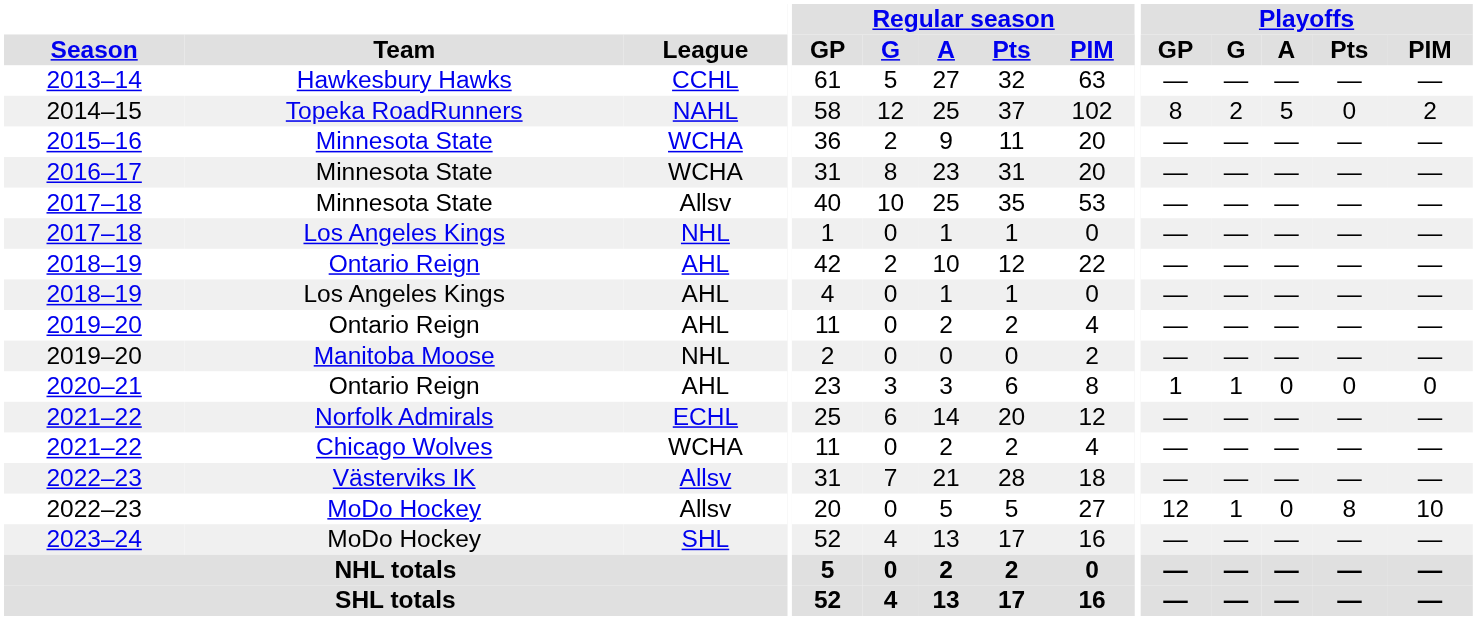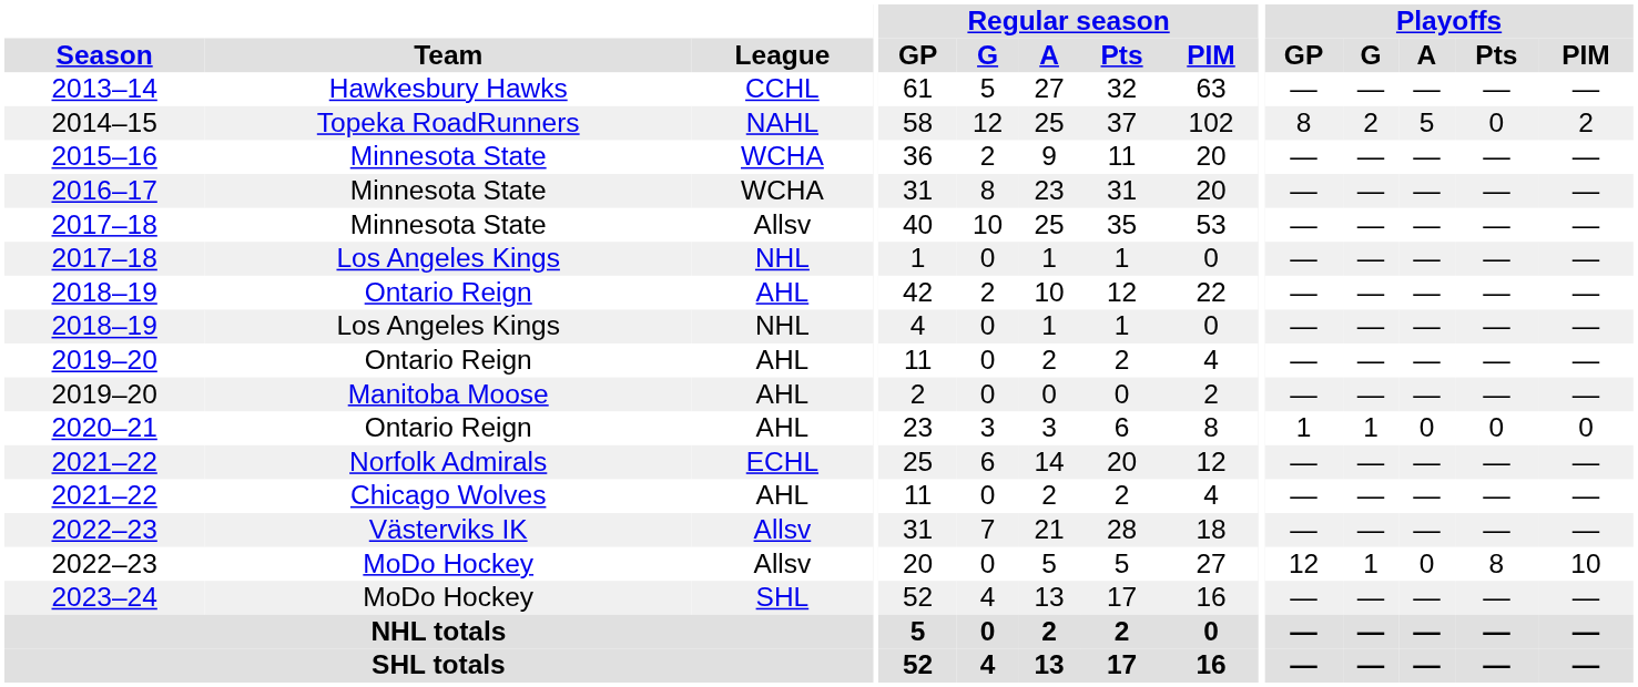2018–19 / Los Angeles Kings | League: AHL -> NHL
2019–20 / Manitoba Moose | League: NHL -> AHL
2021–22 / Chicago Wolves | League: WCHA -> AHL
